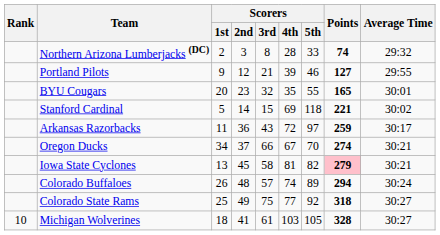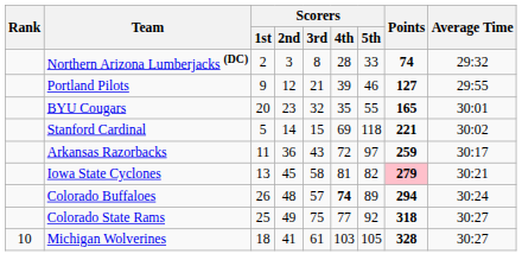- row: Oregon Ducks | 34 | 37 | 66 | 67 | 70 | 274 | 30:21
Colorado Buffaloes | Scorers / 4th: normal -> bold
